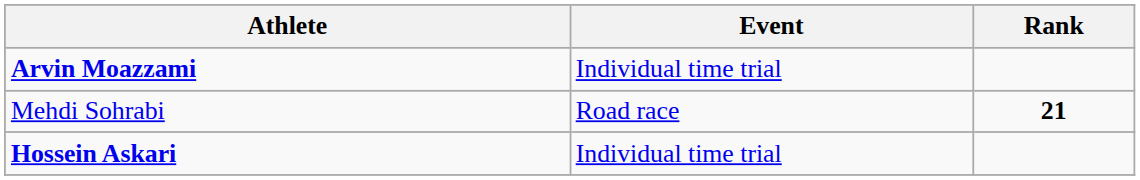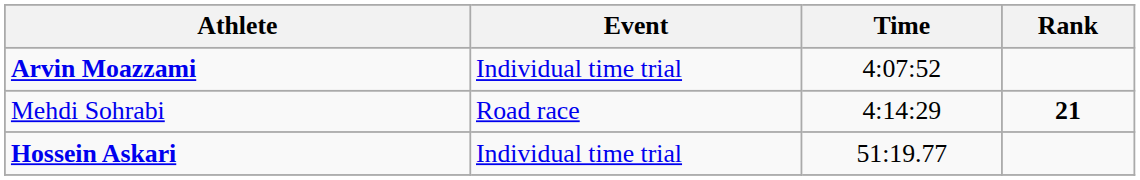+ column: Time | 4:07:52 | 4:14:29 | 51:19.77
